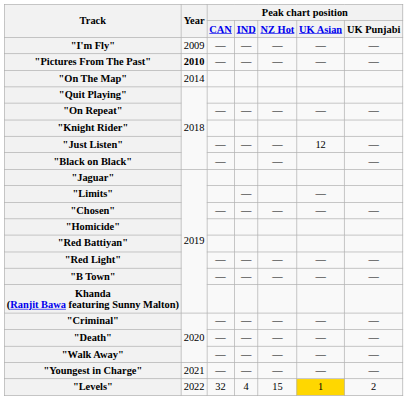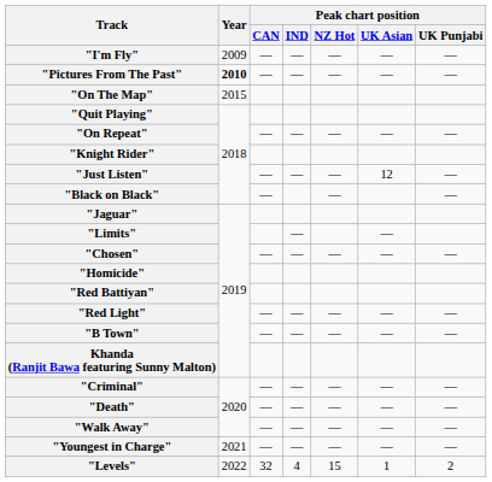"On The Map" | Year: 2014 -> 2015
"Levels" | Peak chart position / UK Asian: gold background -> no background
